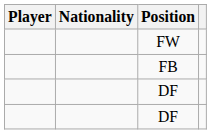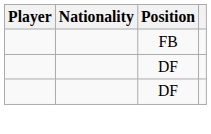- row: FW
